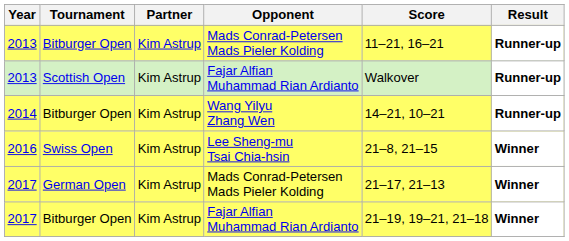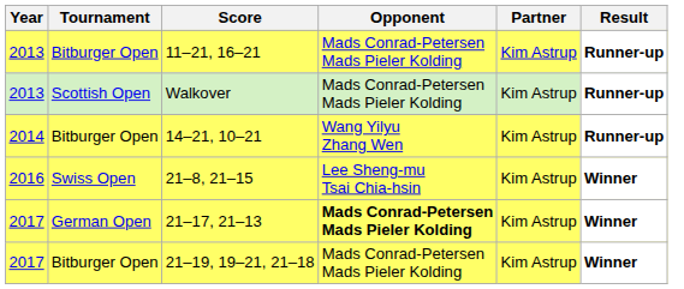columns swapped: Partner <-> Score
2013 / Scottish Open | Opponent: Fajar Alfian Muhammad Rian Ardianto -> Mads Conrad-Petersen Mads Pieler Kolding
2017 / German Open | Opponent: normal -> bold
2017 / Bitburger Open | Opponent: Fajar Alfian Muhammad Rian Ardianto -> Mads Conrad-Petersen Mads Pieler Kolding
